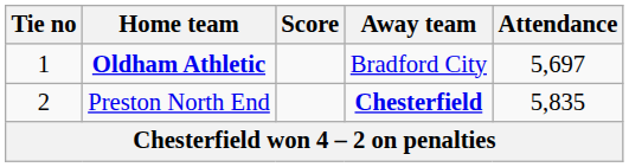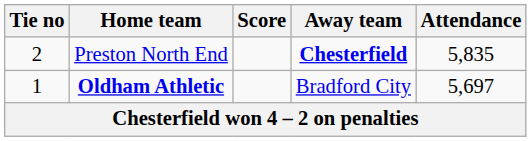rows swapped: Oldham Athletic <-> Preston North End
